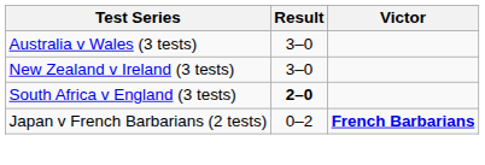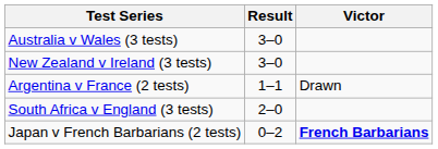+ row: Argentina v France (2 tests) | 1–1 | Drawn
South Africa v England (3 tests) | Result: bold -> normal
